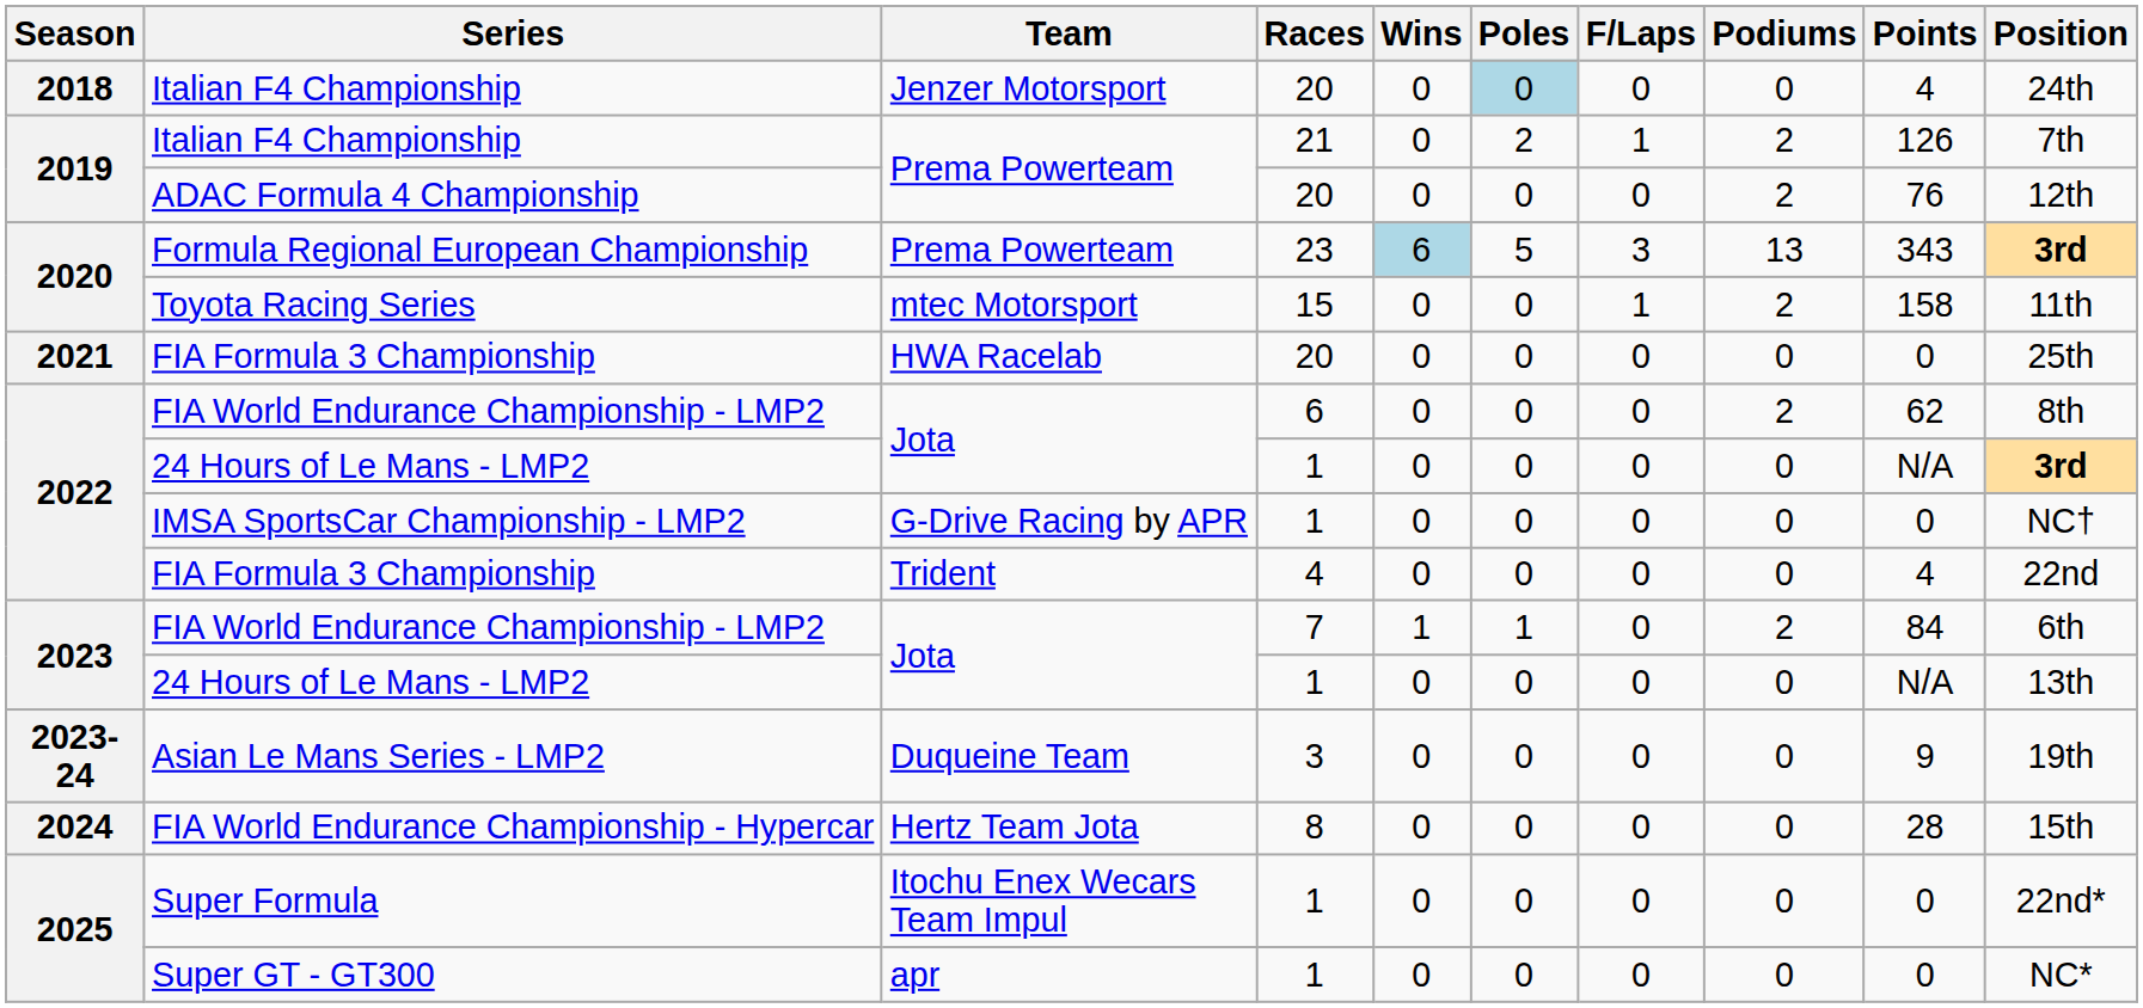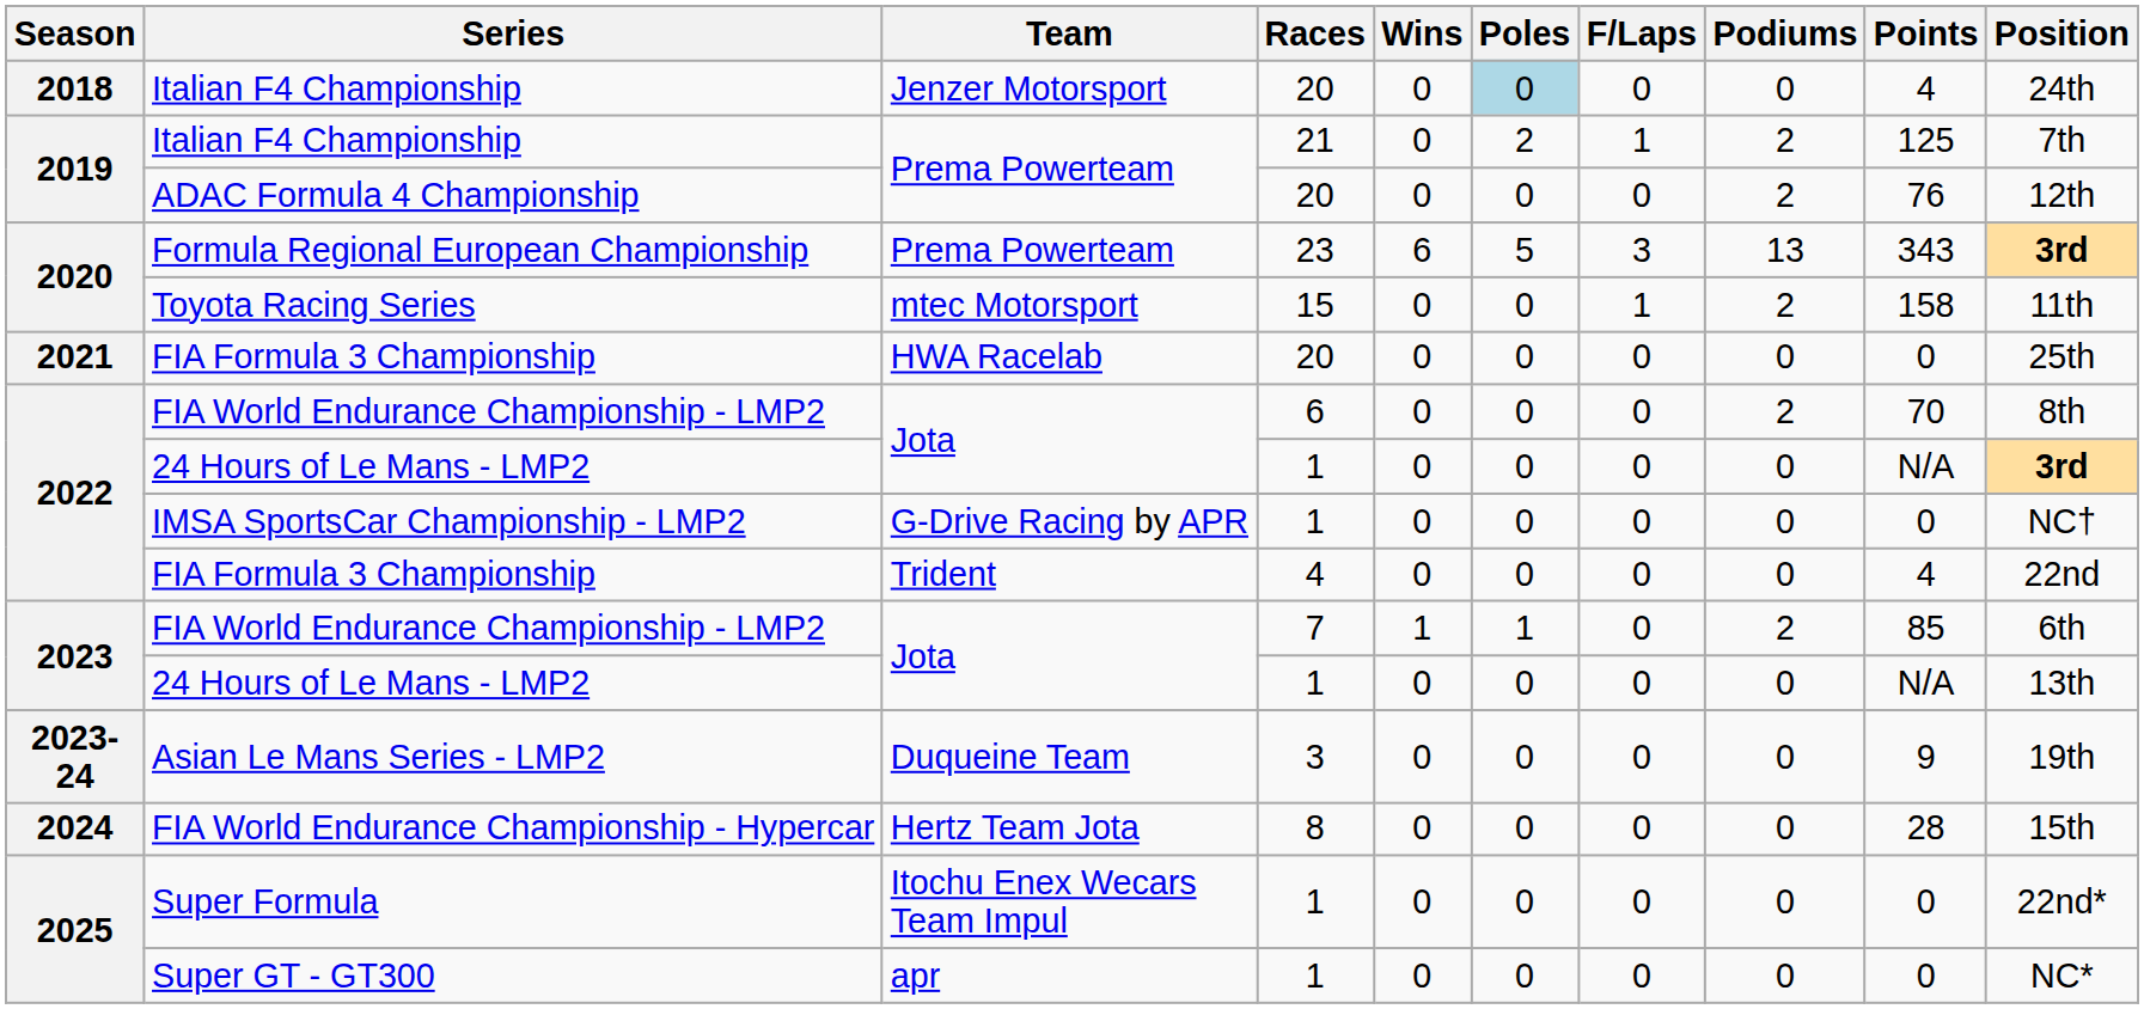2019 / Italian F4 Championship | Points: 126 -> 125
Formula Regional European Championship | Wins: lightblue background -> no background
2022 / FIA World Endurance Championship - LMP2 | Points: 62 -> 70
2023 / FIA World Endurance Championship - LMP2 | Points: 84 -> 85
